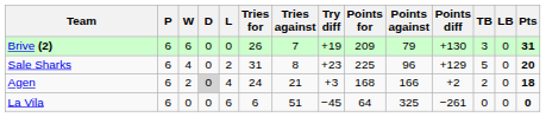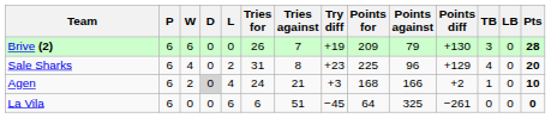Brive (2) | Pts: 31 -> 28
Sale Sharks | TB: 5 -> 4
Agen | TB: 2 -> 1
Agen | Pts: 18 -> 10
